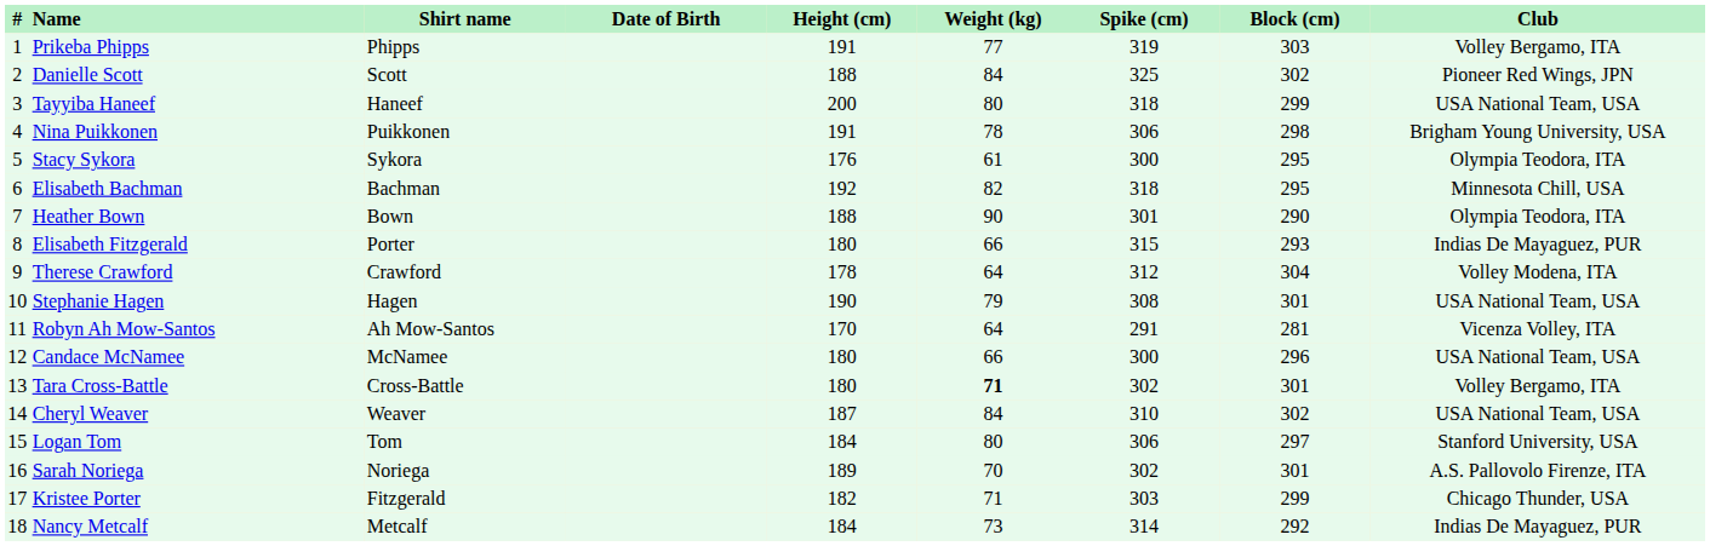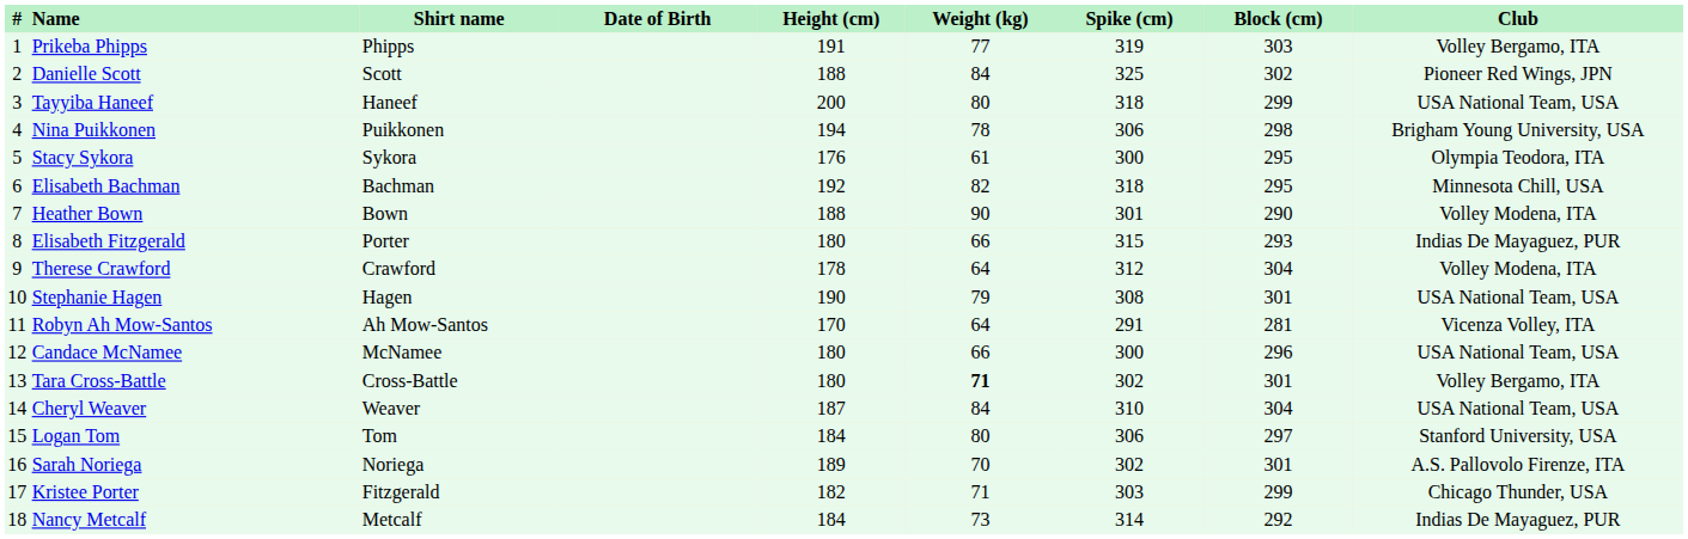Nina Puikkonen | Height (cm): 191 -> 194
Heather Bown | Club: Olympia Teodora, ITA -> Volley Modena, ITA
Cheryl Weaver | Block (cm): 302 -> 304
